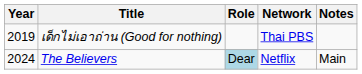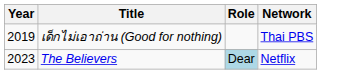- column: Notes | Main
The Believers | Year: 2024 -> 2023
